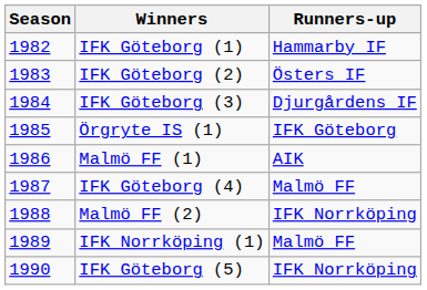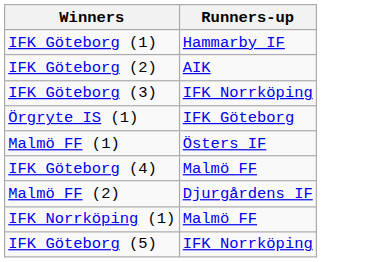- column: Season | 1982 | 1983 | 1984 | 1985 | 1986 | 1987 | 1988 | 1989 | 1990
IFK Göteborg (2) | Runners-up: Östers IF -> AIK
IFK Göteborg (3) | Runners-up: Djurgårdens IF -> IFK Norrköping
Malmö FF (1) | Runners-up: AIK -> Östers IF
Malmö FF (2) | Runners-up: IFK Norrköping -> Djurgårdens IF
